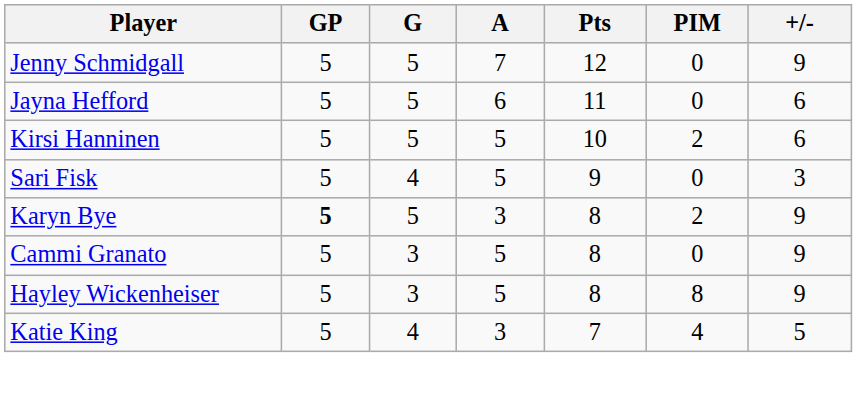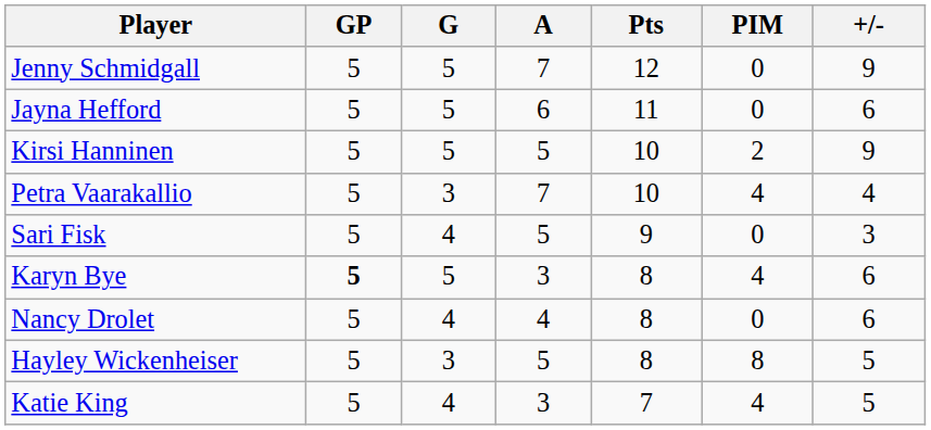Kirsi Hanninen | +/-: 6 -> 9
+ row: Petra Vaarakallio | 5 | 3 | 7 | 10 | 4 | 4
Karyn Bye | PIM: 2 -> 4
Karyn Bye | +/-: 9 -> 6
+ row: Nancy Drolet | 5 | 4 | 4 | 8 | 0 | 6
- row: Cammi Granato | 5 | 3 | 5 | 8 | 0 | 9
Hayley Wickenheiser | +/-: 9 -> 5
